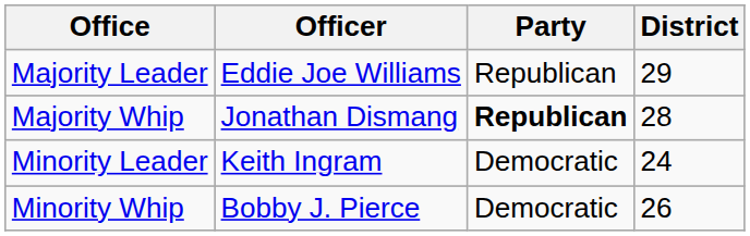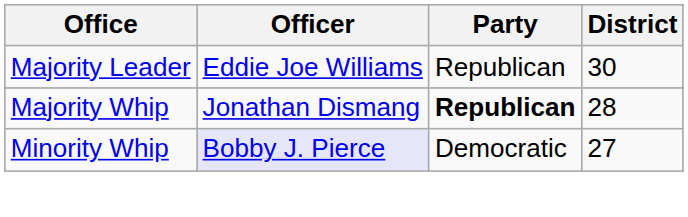Majority Leader | District: 29 -> 30
- row: Minority Leader | Keith Ingram | Democratic | 24
Minority Whip | Officer: no background -> lavender background
Minority Whip | District: 26 -> 27
